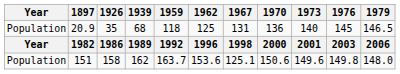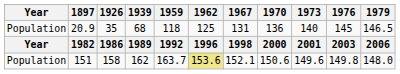151 | 1962: no background -> khaki background
151 | 1967: 125.1 -> 152.1
